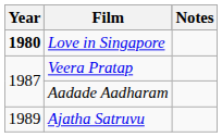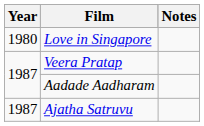Love in Singapore | Year: bold -> normal
Ajatha Satruvu | Year: 1989 -> 1987
